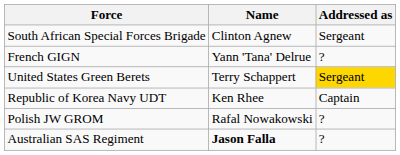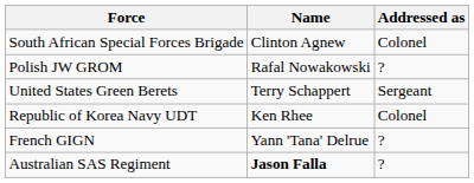South African Special Forces Brigade | Addressed as: Sergeant -> Colonel
rows swapped: Polish JW GROM <-> French GIGN
United States Green Berets | Addressed as: gold background -> no background
Republic of Korea Navy UDT | Addressed as: Captain -> Colonel
